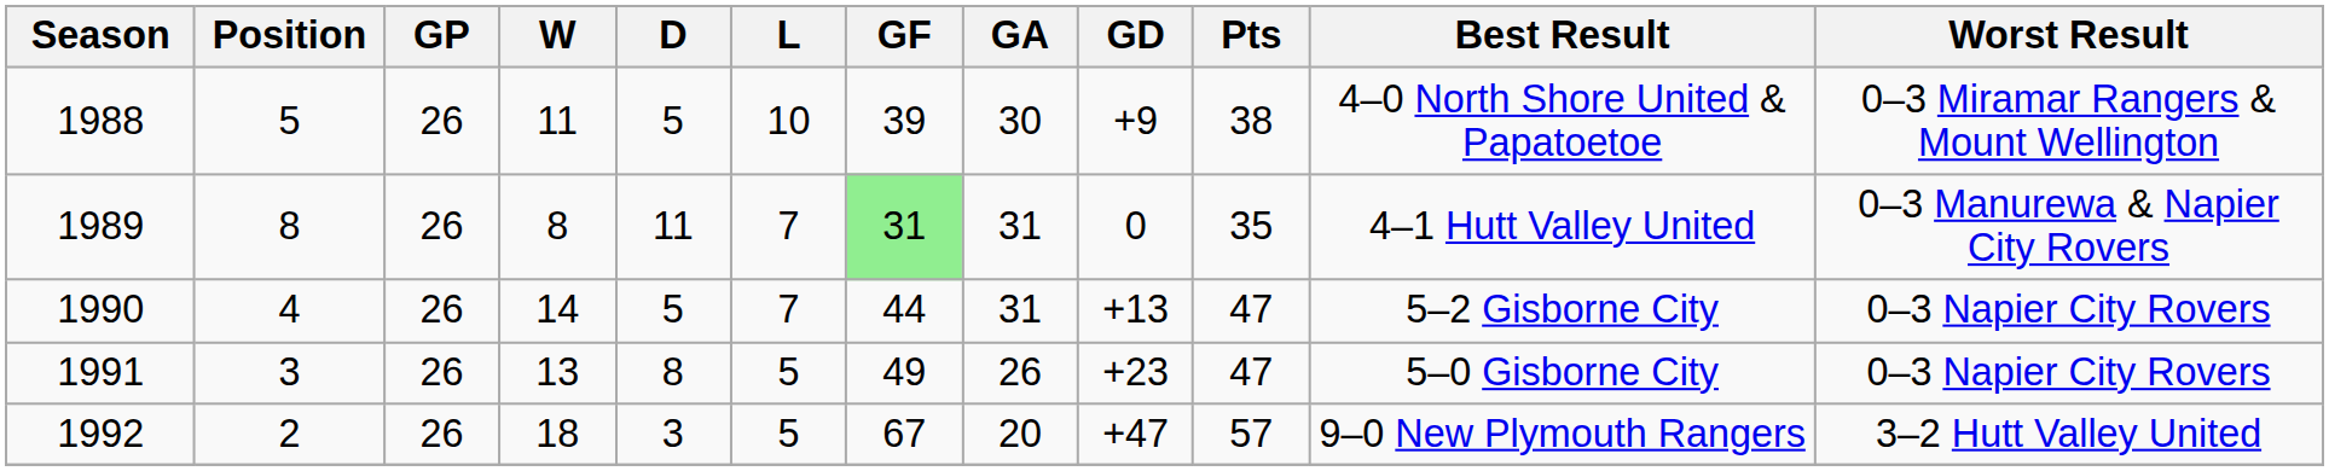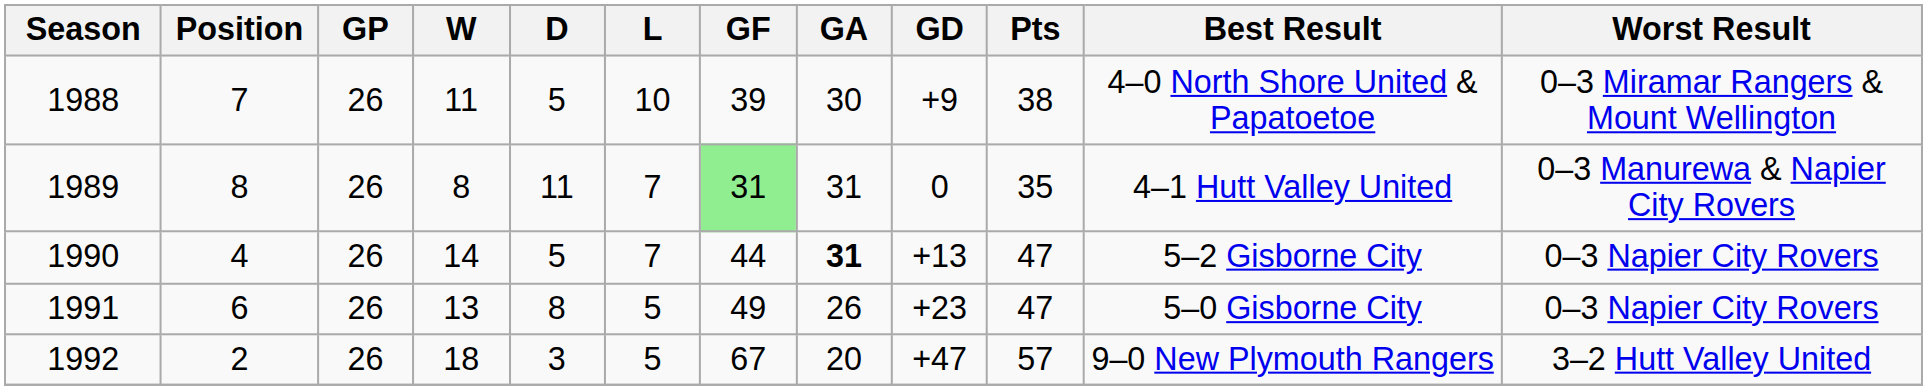1988 | Position: 5 -> 7
1990 | GA: normal -> bold
1991 | Position: 3 -> 6
